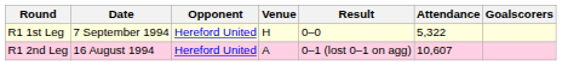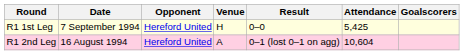R1 1st Leg | Attendance: 5,322 -> 5,425
R1 2nd Leg | Attendance: 10,607 -> 10,604
